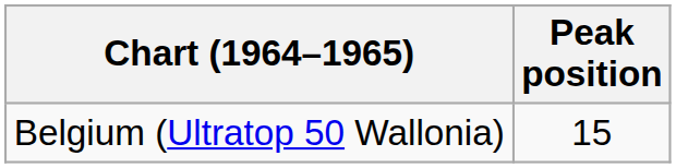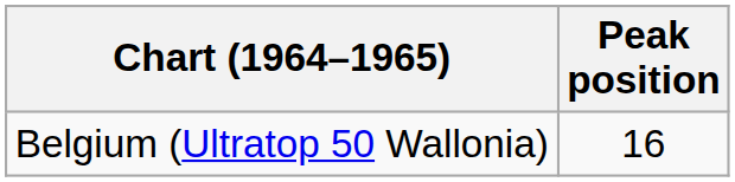Belgium (Ultratop 50 Wallonia) | Peak position: 15 -> 16
